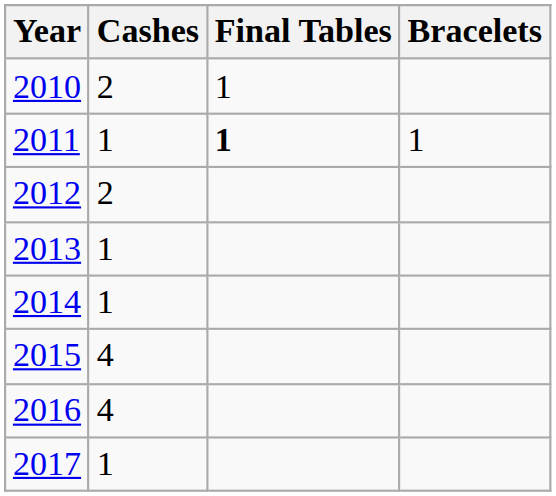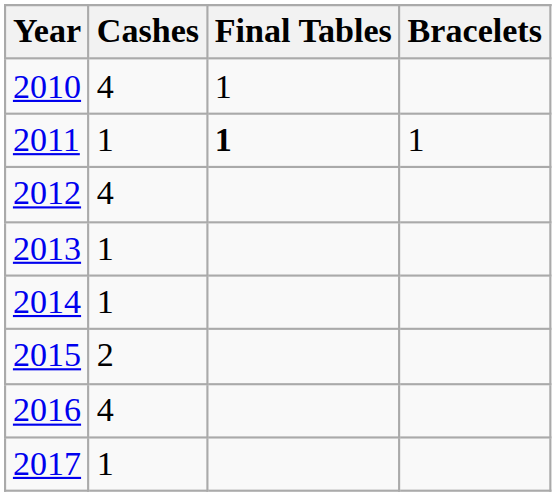2010 | Cashes: 2 -> 4
2012 | Cashes: 2 -> 4
2015 | Cashes: 4 -> 2
